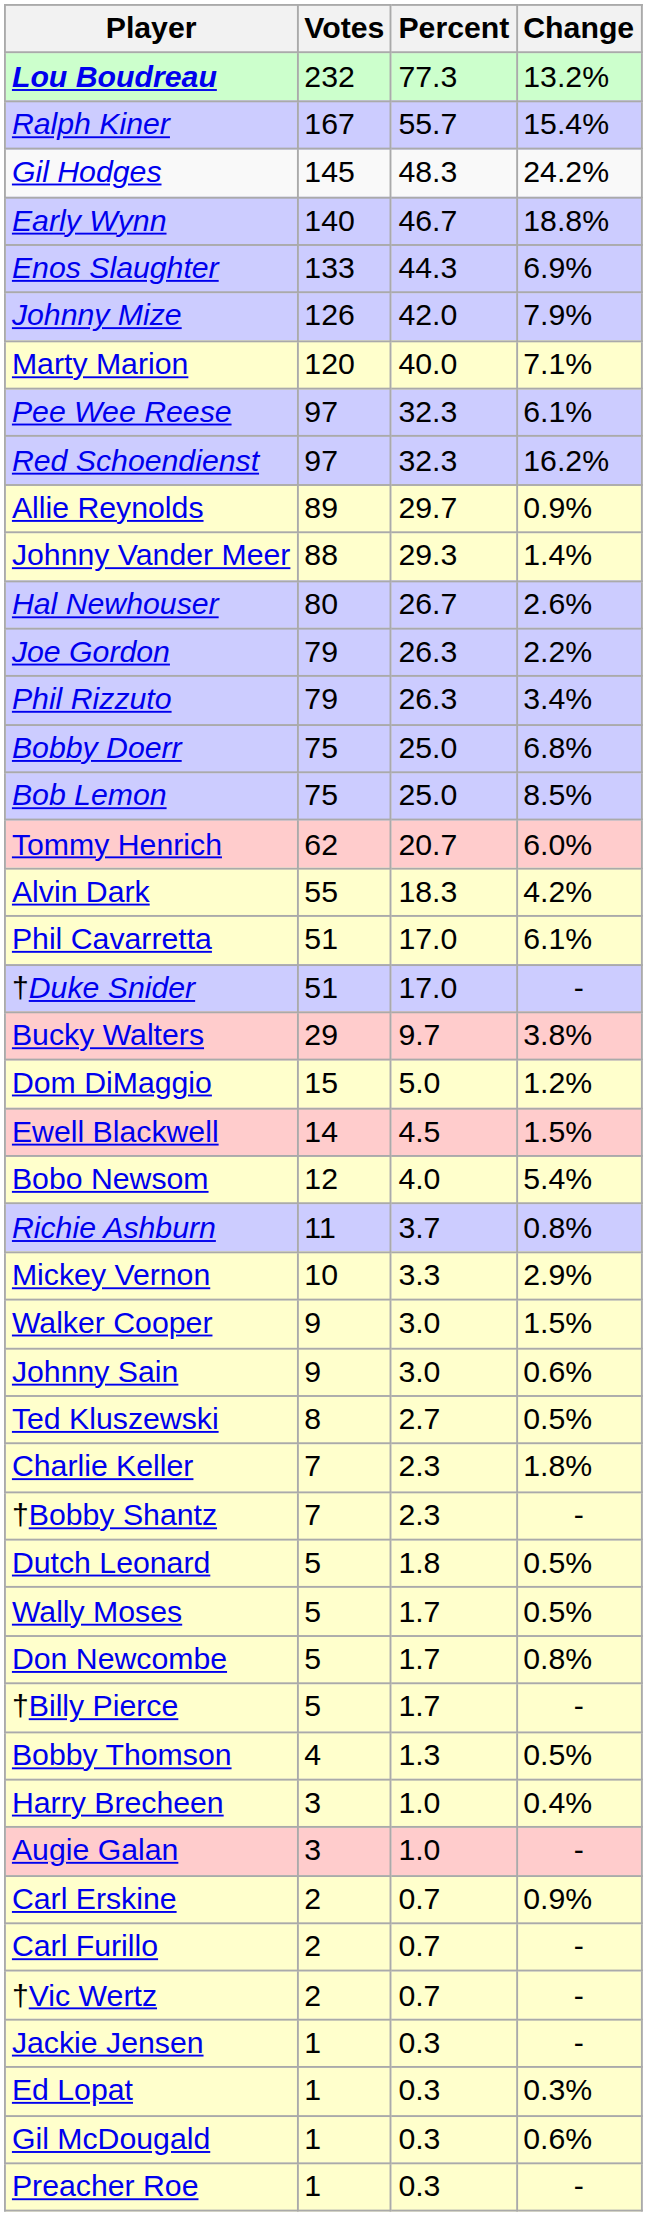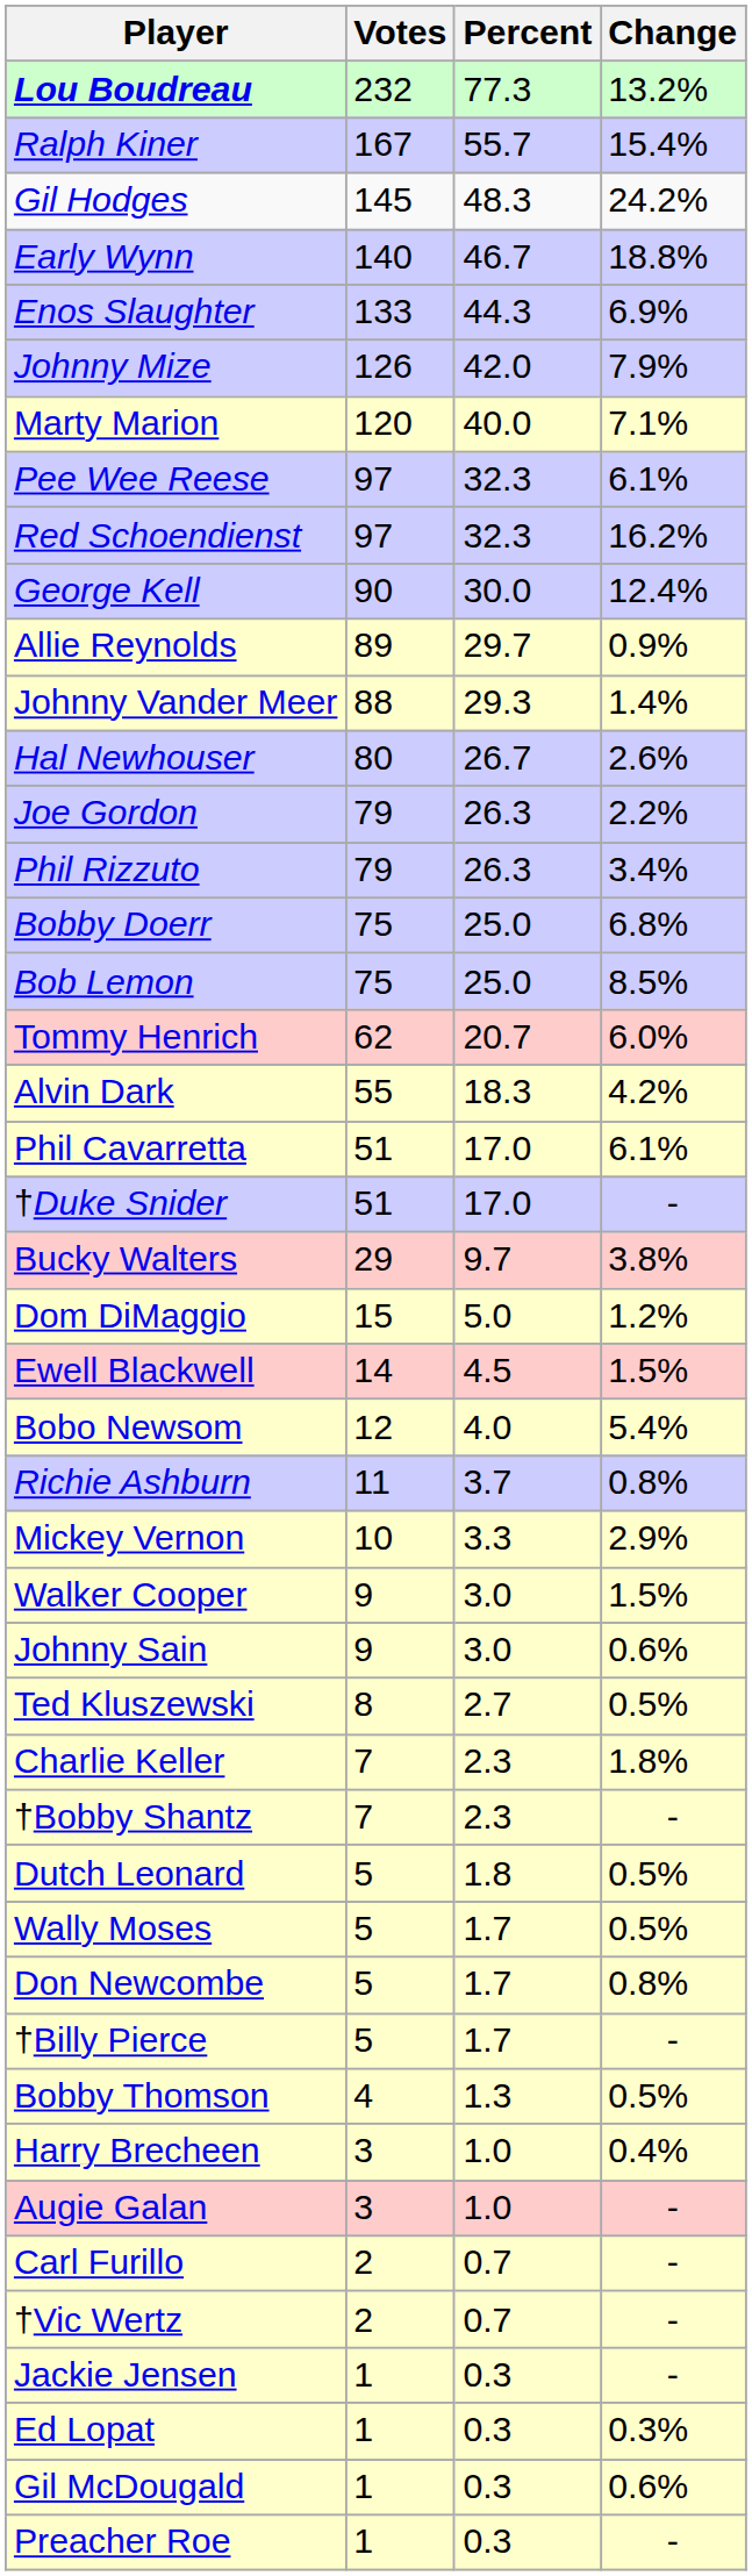+ row: George Kell | 90 | 30.0 | 12.4%
- row: Carl Erskine | 2 | 0.7 | 0.9%
